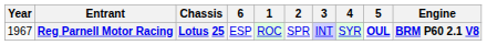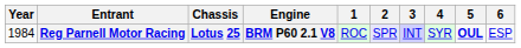columns swapped: Engine <-> 6
Reg Parnell Motor Racing | Year: 1967 -> 1984
Reg Parnell Motor Racing | 2: no background -> lavender background
